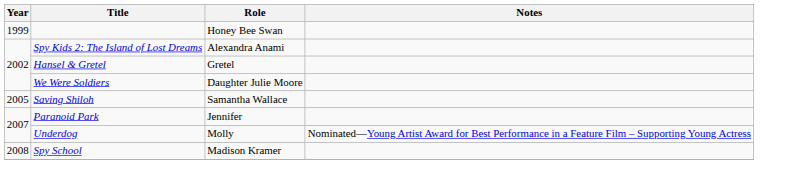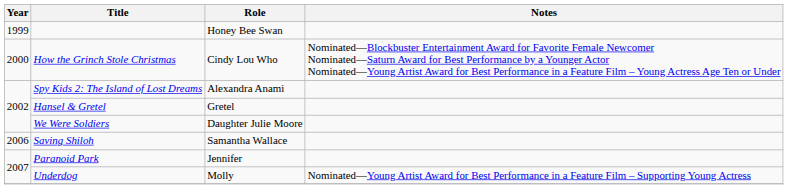+ row: 2000 | How the Grinch Stole Christmas | Cindy Lou Who | Nominated—Blockbuster Entertainment Award for Favorite Female Newcomer Nominated—Saturn Award for Best Performance by a Younger Actor Nominated—Young Artist Award for Best Performance in a Feature Film – Young Actress Age Ten or Under
Saving Shiloh | Year: 2005 -> 2006
- row: 2008 | Spy School | Madison Kramer
